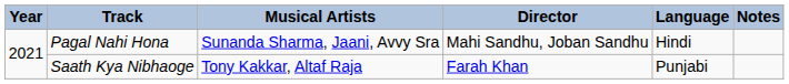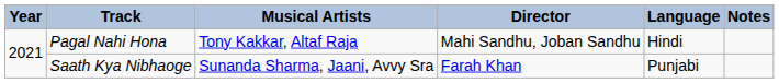Pagal Nahi Hona | Musical Artists: Sunanda Sharma, Jaani, Avvy Sra -> Tony Kakkar, Altaf Raja
Saath Kya Nibhaoge | Musical Artists: Tony Kakkar, Altaf Raja -> Sunanda Sharma, Jaani, Avvy Sra
